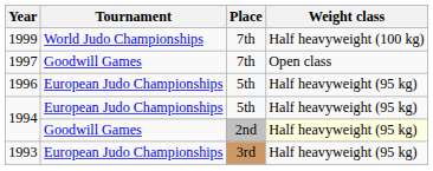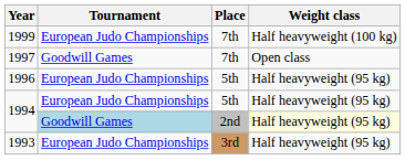1999 | Tournament: World Judo Championships -> European Judo Championships
1994 / 2nd | Tournament: no background -> lightblue background
